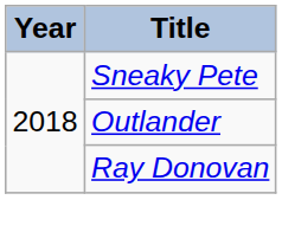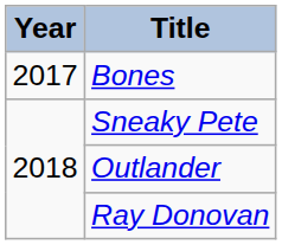+ row: 2017 | Bones
